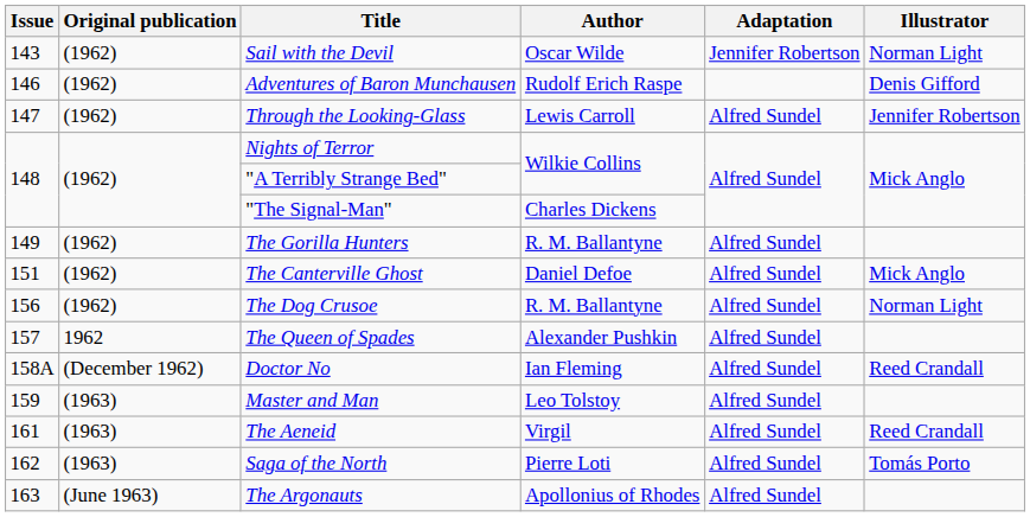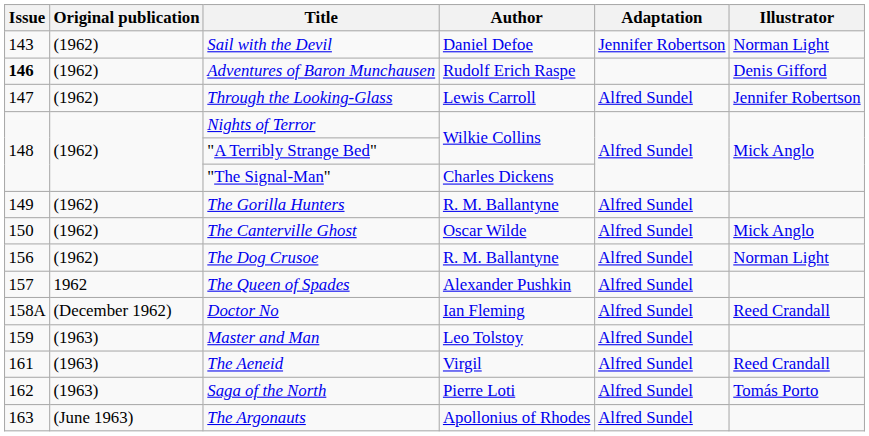Sail with the Devil | Author: Oscar Wilde -> Daniel Defoe
Adventures of Baron Munchausen | Issue: normal -> bold
The Canterville Ghost | Issue: 151 -> 150
The Canterville Ghost | Author: Daniel Defoe -> Oscar Wilde
